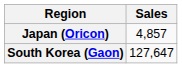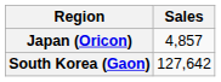South Korea (Gaon) | Sales: 127,647 -> 127,642
